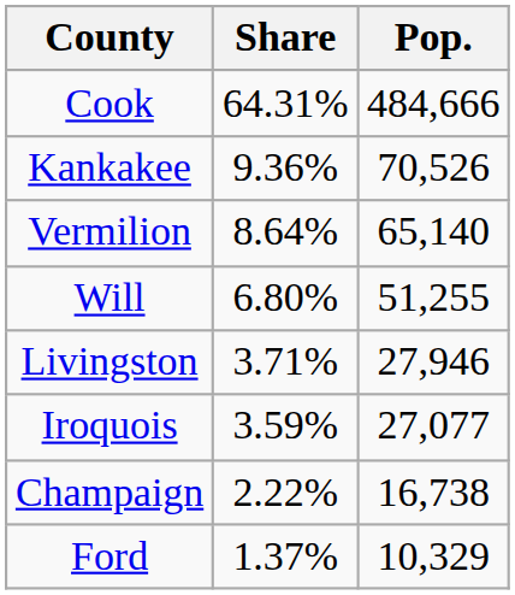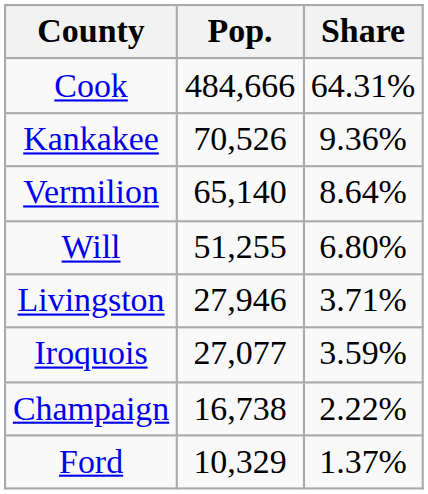columns swapped: Pop. <-> Share
